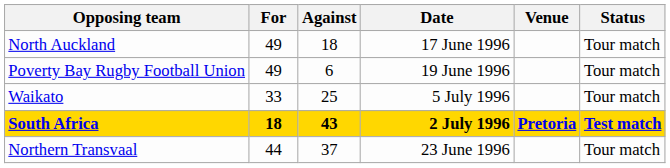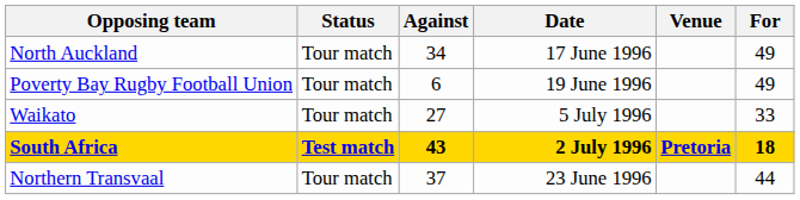columns swapped: For <-> Status
North Auckland | Against: 18 -> 34
Waikato | Against: 25 -> 27
